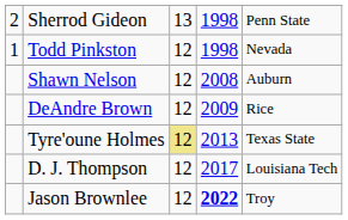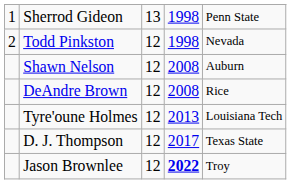Sherrod Gideon | column 1: 2 -> 1
Todd Pinkston | column 1: 1 -> 2
DeAndre Brown | column 4: 2009 -> 2008
Tyre'oune Holmes | column 3: khaki background -> no background
Tyre'oune Holmes | column 5: Texas State -> Louisiana Tech
D. J. Thompson | column 5: Louisiana Tech -> Texas State
